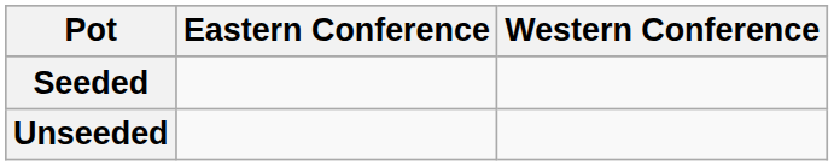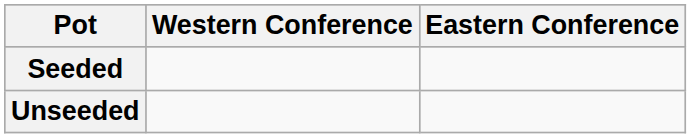columns swapped: Eastern Conference <-> Western Conference
